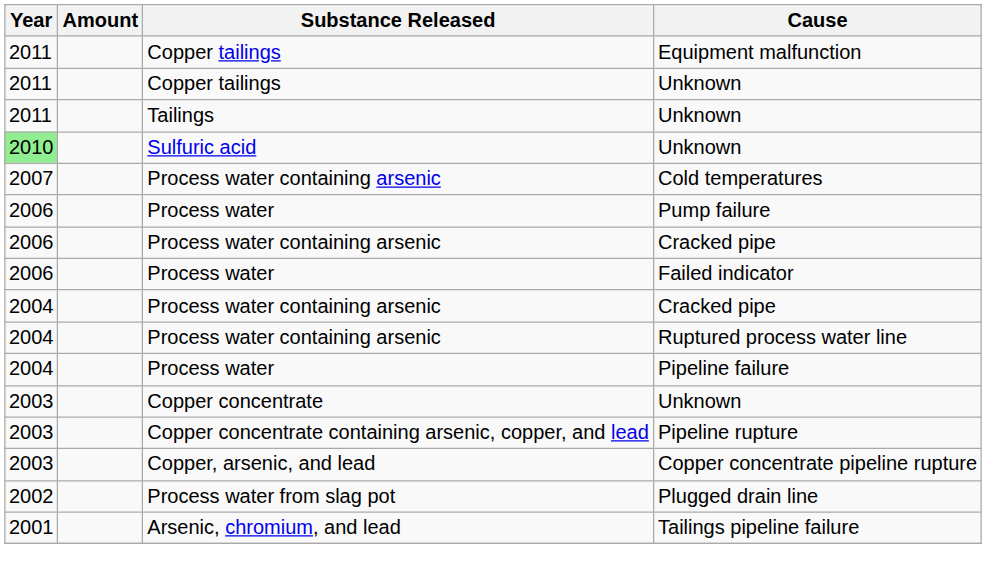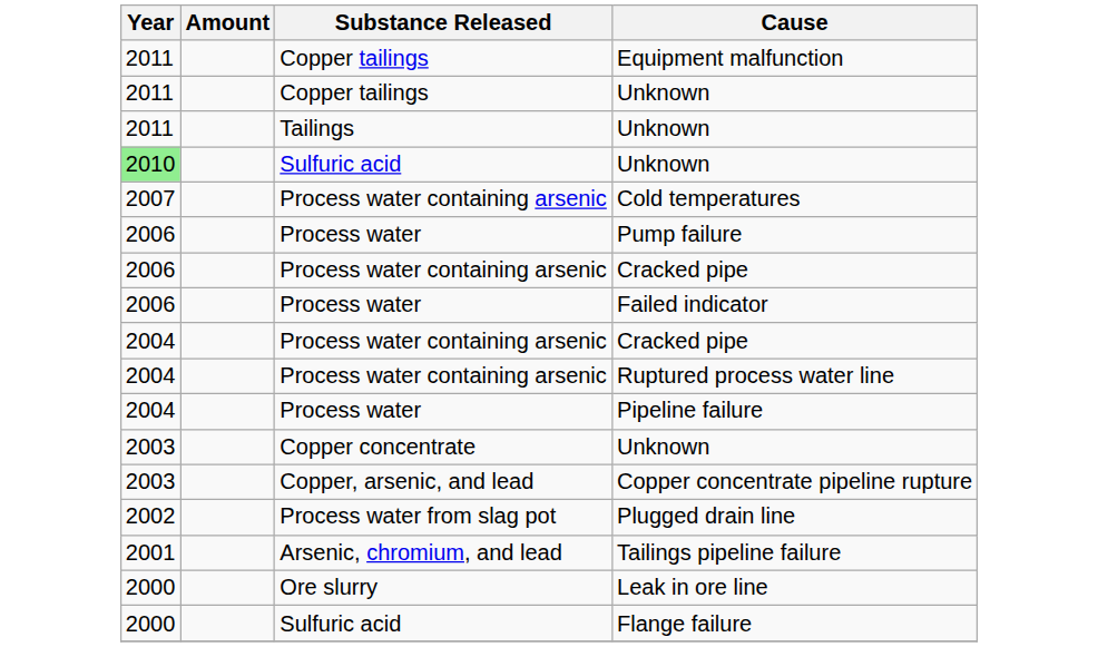- row: 2003 | Copper concentrate containing arsenic, copper, and lead | Pipeline rupture
+ row: 2000 | Ore slurry | Leak in ore line
+ row: 2000 | Sulfuric acid | Flange failure
